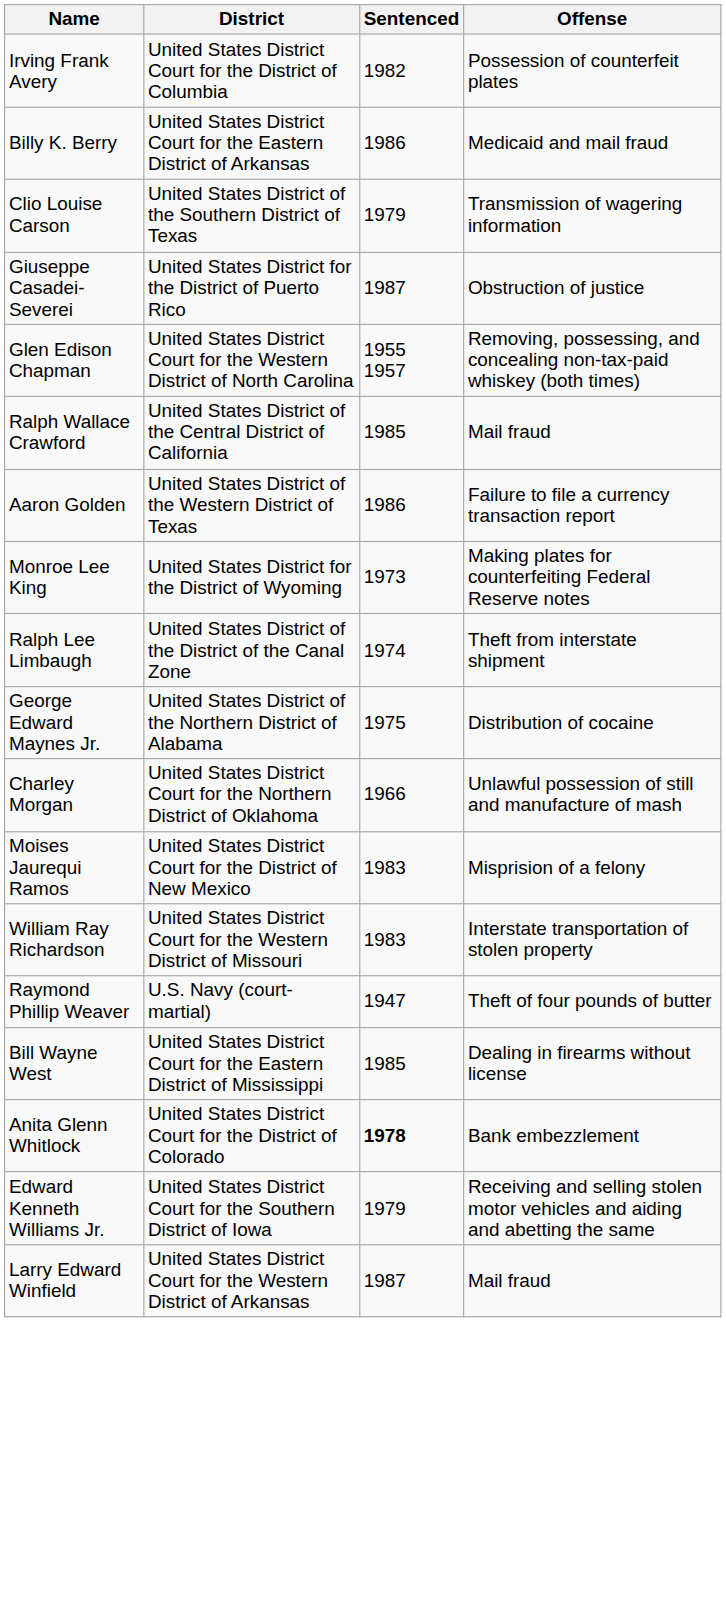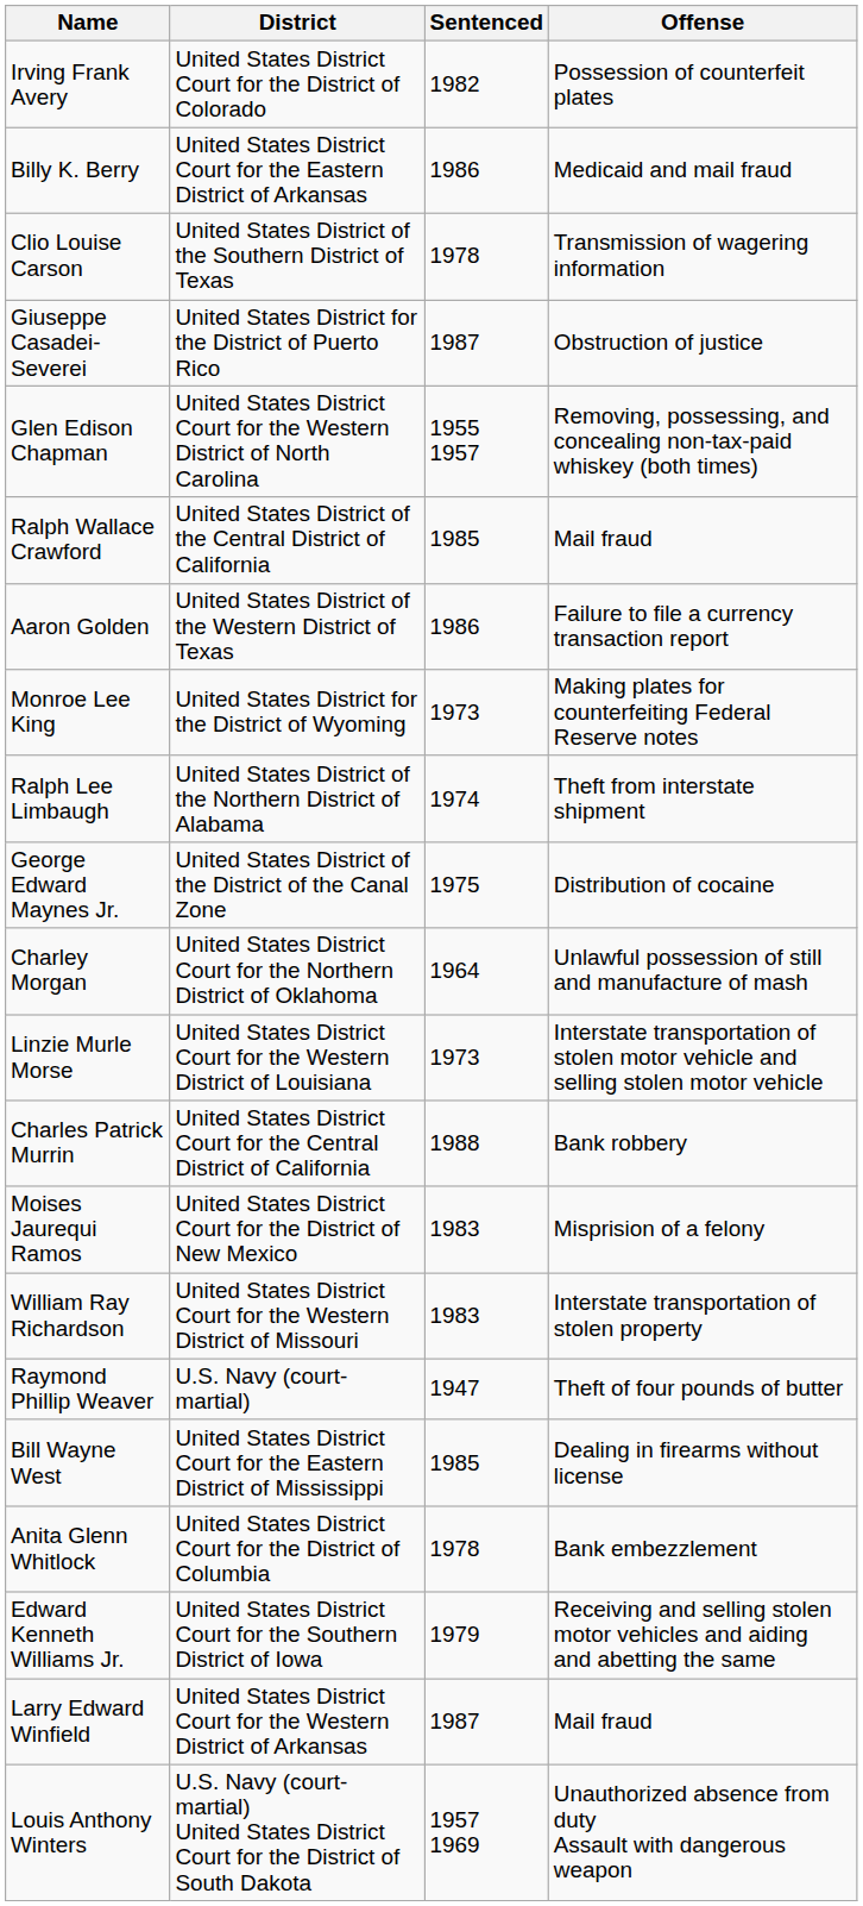Irving Frank Avery | District: United States District Court for the District of Columbia -> United States District Court for the District of Colorado
Clio Louise Carson | Sentenced: 1979 -> 1978
Ralph Lee Limbaugh | District: United States District of the District of the Canal Zone -> United States District of the Northern District of Alabama
George Edward Maynes Jr. | District: United States District of the Northern District of Alabama -> United States District of the District of the Canal Zone
Charley Morgan | Sentenced: 1966 -> 1964
+ row: Linzie Murle Morse | United States District Court for the Western District of Louisiana | 1973 | Interstate transportation of stolen motor vehicle and selling stolen motor vehicle
+ row: Charles Patrick Murrin | United States District Court for the Central District of California | 1988 | Bank robbery
Anita Glenn Whitlock | District: United States District Court for the District of Colorado -> United States District Court for the District of Columbia
Anita Glenn Whitlock | Sentenced: bold -> normal
+ row: Louis Anthony Winters | U.S. Navy (court-martial) United States District Court for the District of South Dakota | 1957 1969 | Unauthorized absence from duty Assault with dangerous weapon
